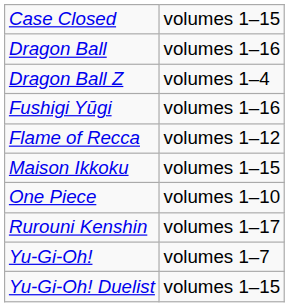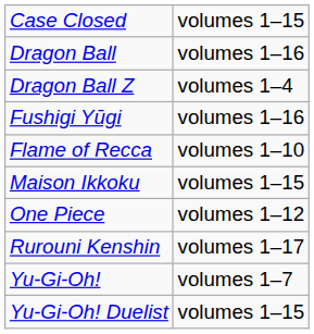Flame of Recca | column 2: volumes 1–12 -> volumes 1–10
One Piece | column 2: volumes 1–10 -> volumes 1–12
